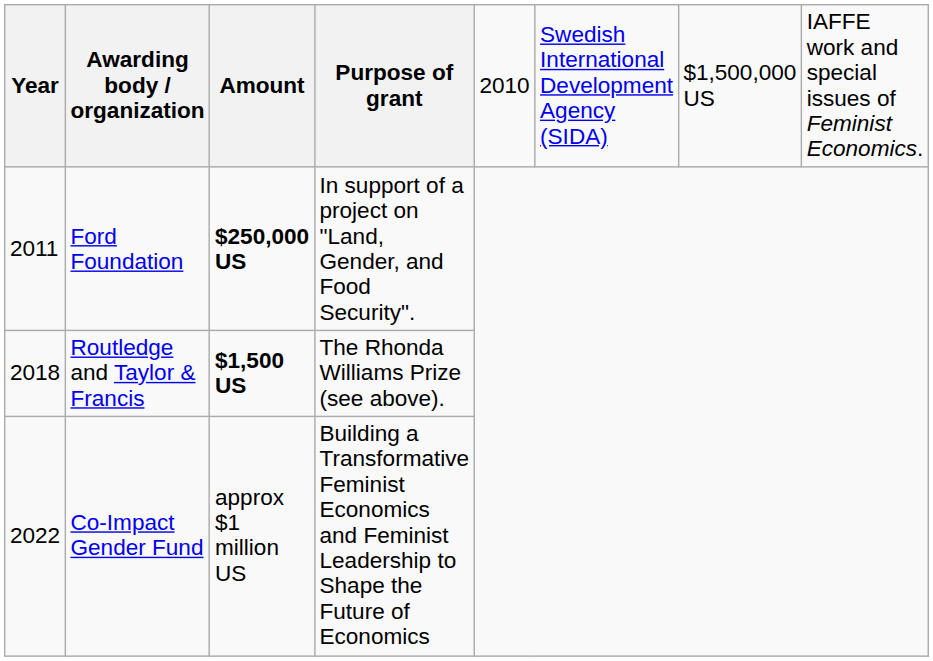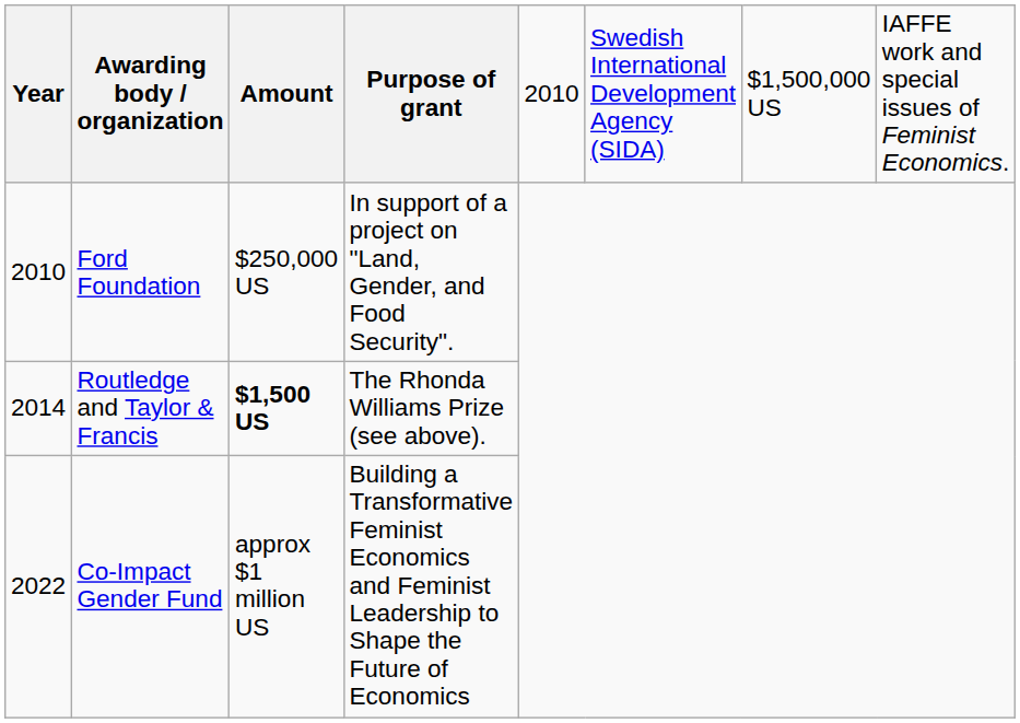Ford Foundation | column 1: 2011 -> 2010
Ford Foundation | column 3: bold -> normal
Routledge and Taylor & Francis | column 1: 2018 -> 2014
